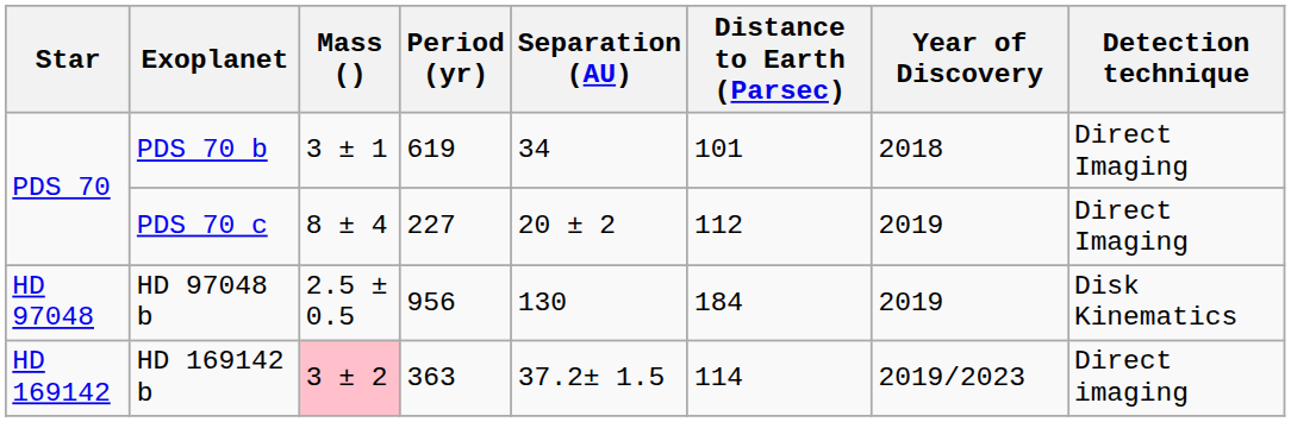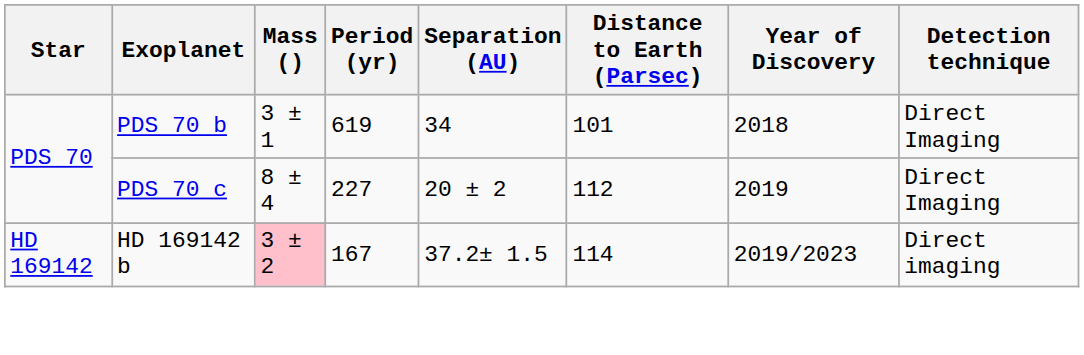- row: HD 97048 | HD 97048 b | 2.5 ± 0.5 | 956 | 130 | 184 | 2019 | Disk Kinematics
HD 169142 b | Period (yr): 363 -> 167
